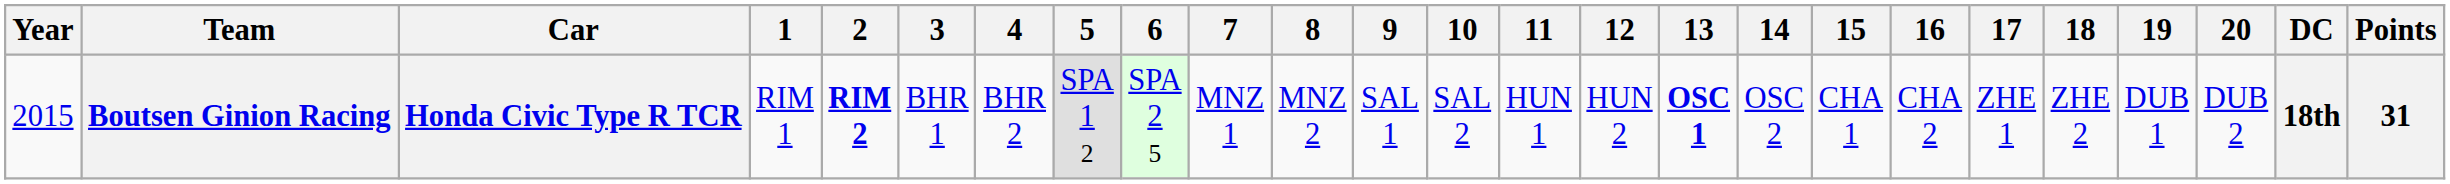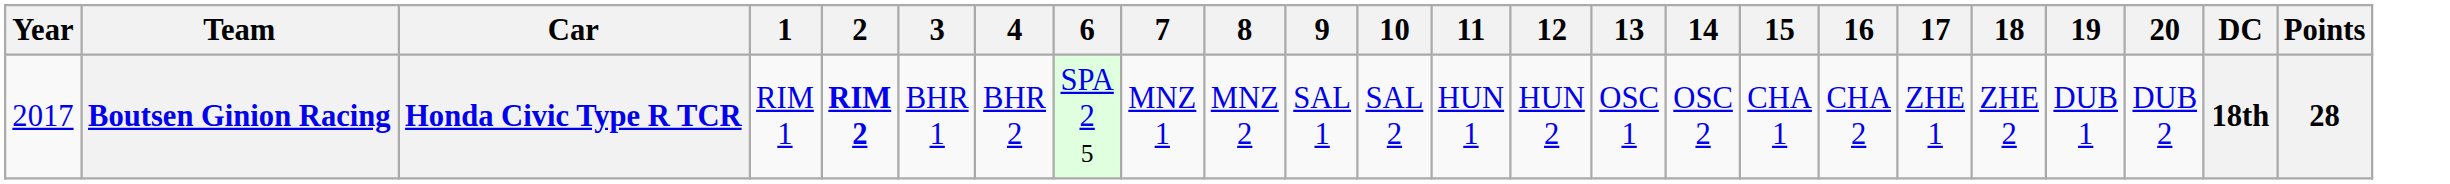- column: 5 | SPA 1 2
Boutsen Ginion Racing | Year: 2015 -> 2017
Boutsen Ginion Racing | 13: bold -> normal
Boutsen Ginion Racing | Points: 31 -> 28
